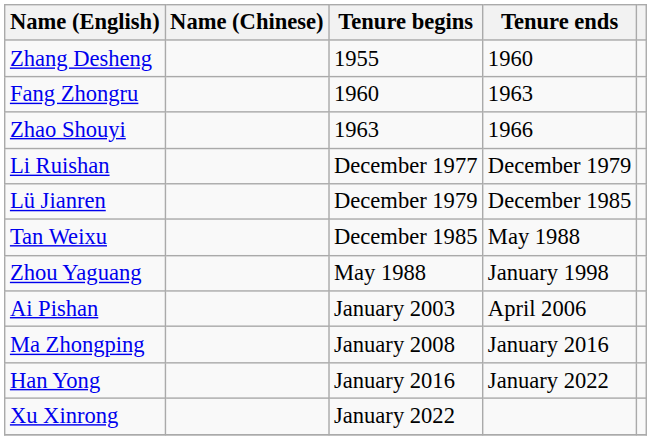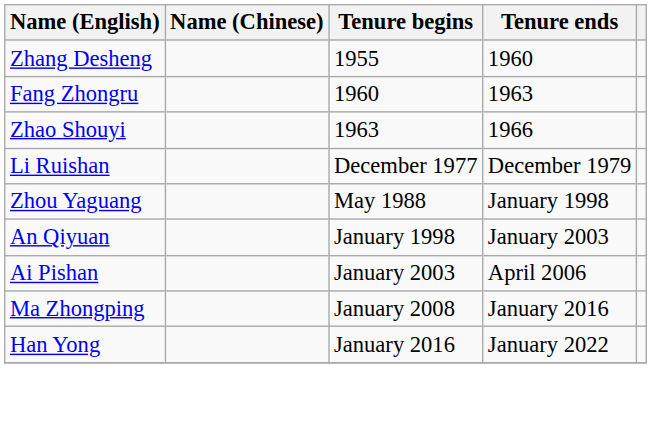- row: Lü Jianren | December 1979 | December 1985
- row: Tan Weixu | December 1985 | May 1988
+ row: An Qiyuan | January 1998 | January 2003
- row: Xu Xinrong | January 2022
